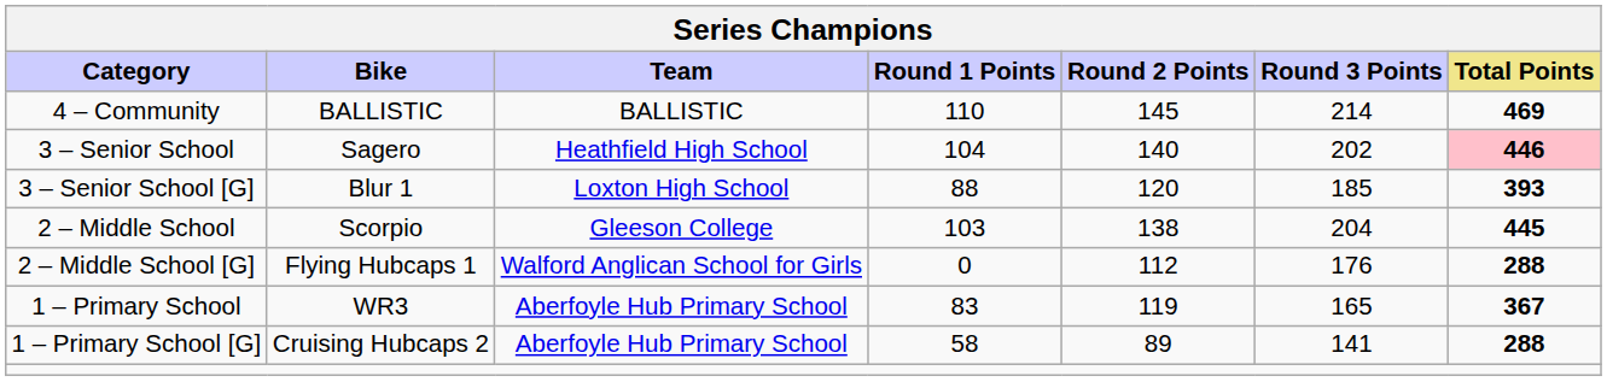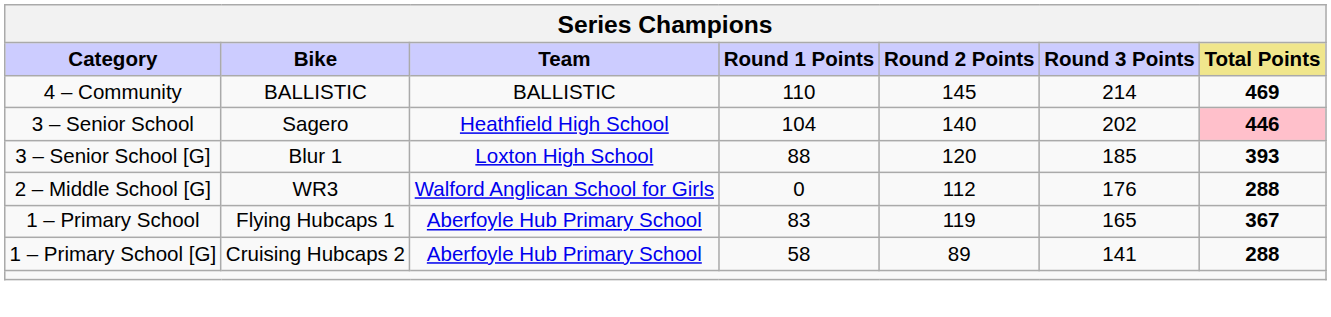- row: 2 – Middle School | Scorpio | Gleeson College | 103 | 138 | 204 | 445
2 – Middle School [G] | Bike: Flying Hubcaps 1 -> WR3
1 – Primary School | Bike: WR3 -> Flying Hubcaps 1
